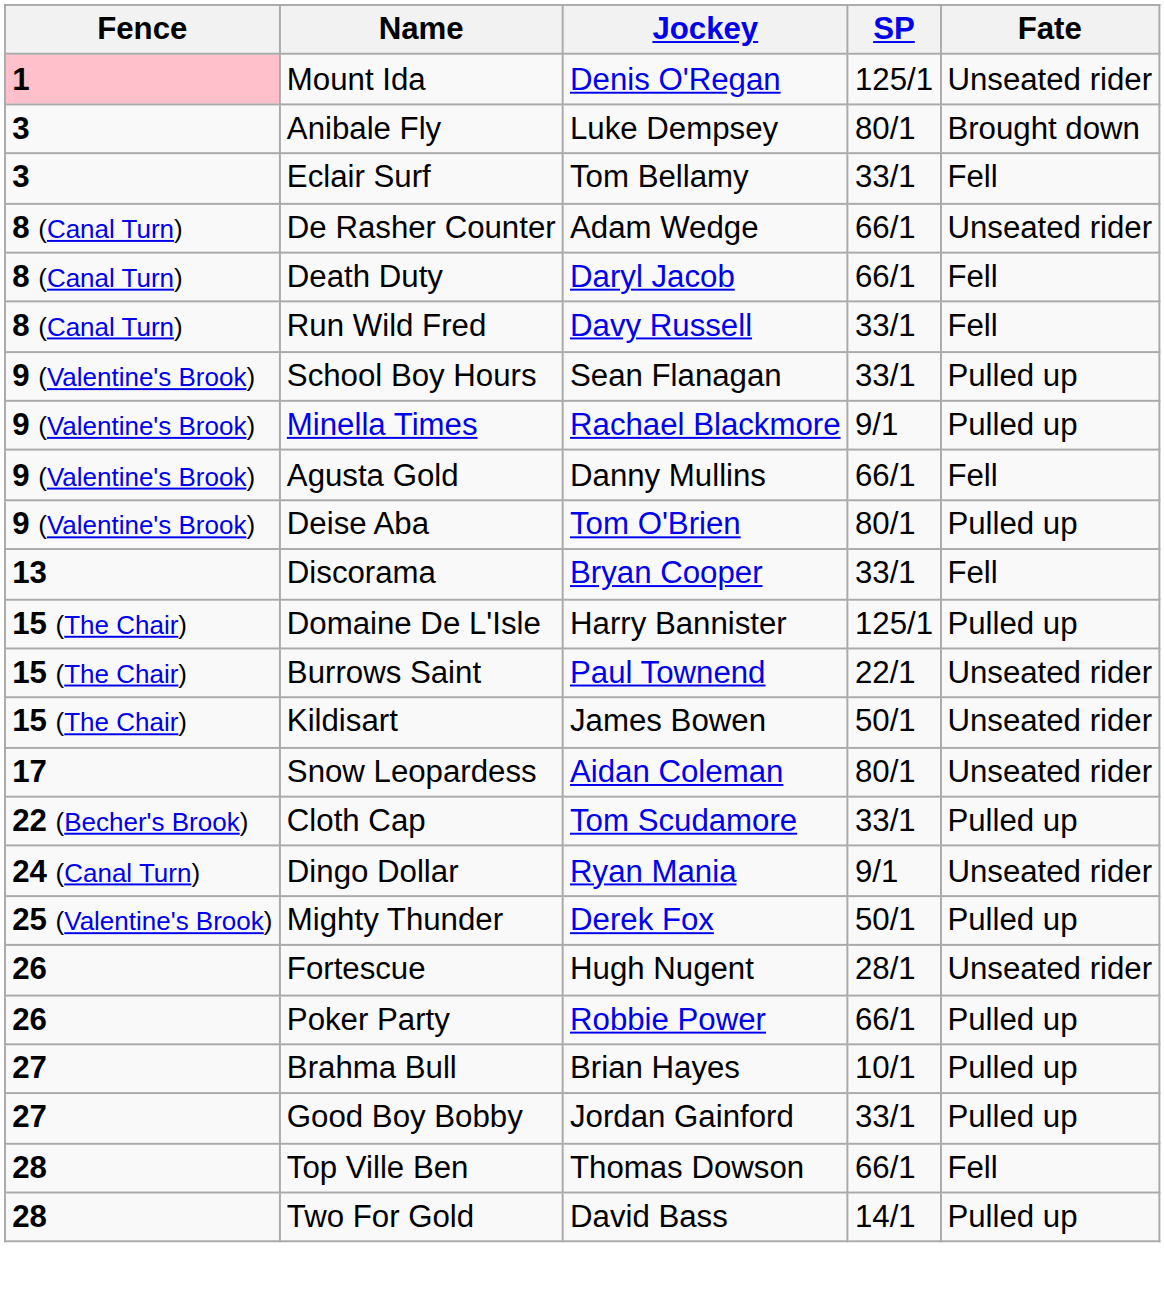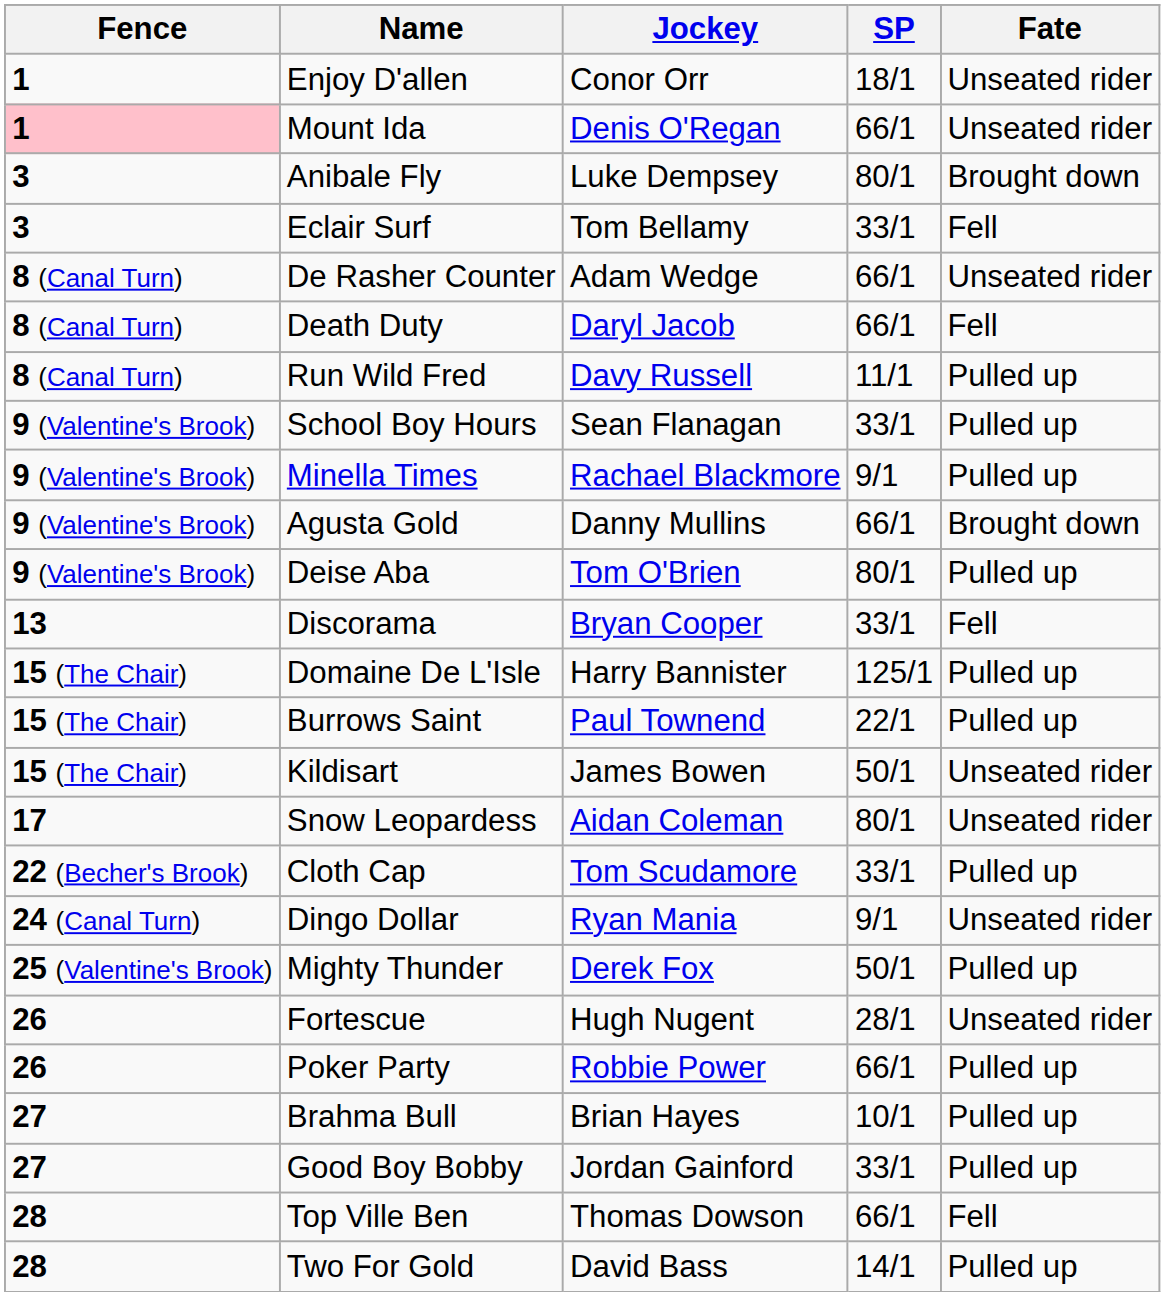+ row: 1 | Enjoy D'allen | Conor Orr | 18/1 | Unseated rider
Mount Ida | SP: 125/1 -> 66/1
Run Wild Fred | SP: 33/1 -> 11/1
Run Wild Fred | Fate: Fell -> Pulled up
Agusta Gold | Fate: Fell -> Brought down
Burrows Saint | Fate: Unseated rider -> Pulled up
